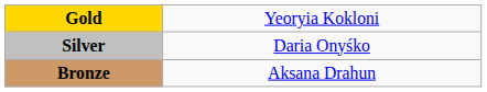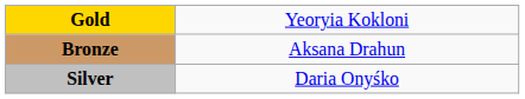rows swapped: Silver <-> Bronze
